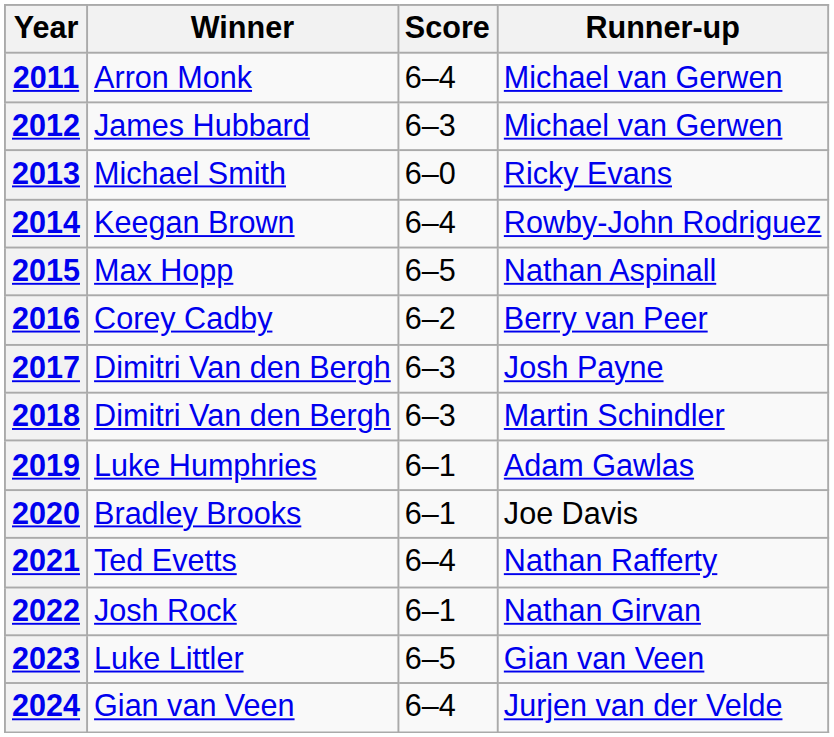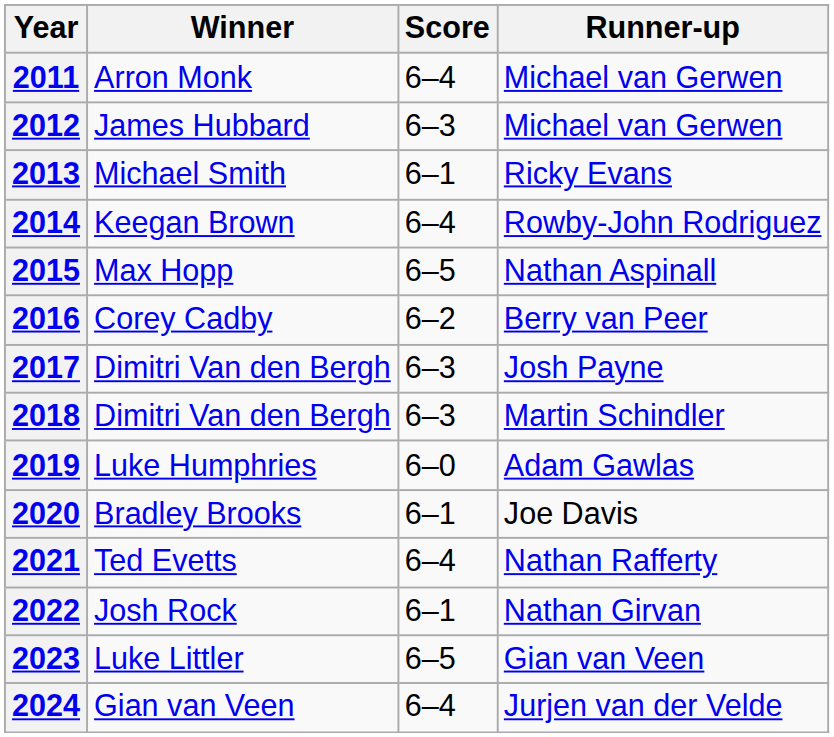2013 | Score: 6–0 -> 6–1
2019 | Score: 6–1 -> 6–0
